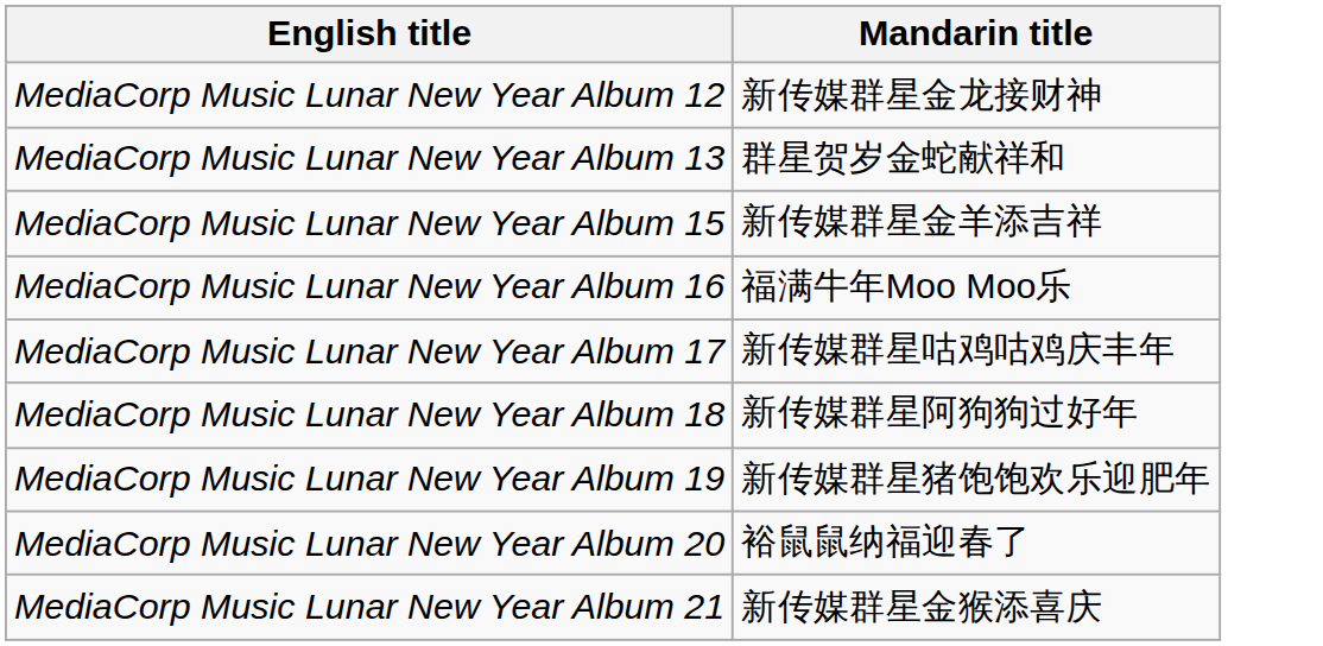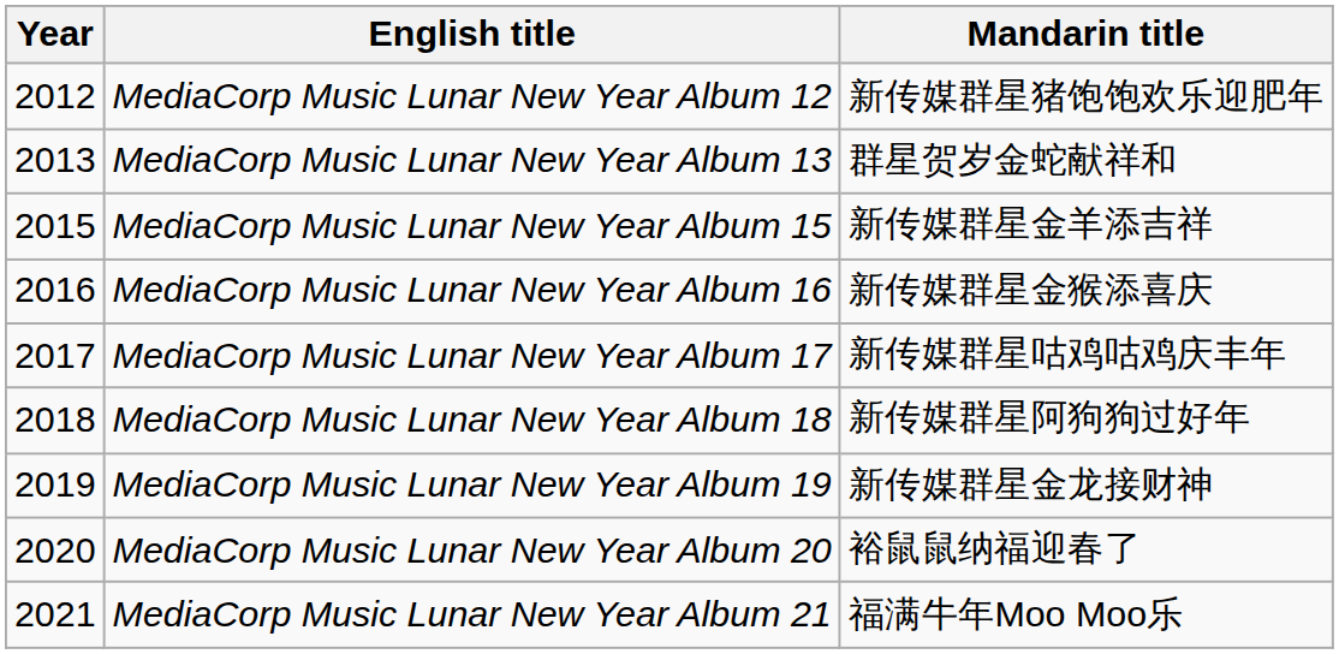+ column: Year | 2012 | 2013 | 2015 | 2016 | 2017 | 2018 | 2019 | 2020 | 2021
MediaCorp Music Lunar New Year Album 12 | Mandarin title: 新传媒群星金龙接财神 -> 新传媒群星猪饱饱欢乐迎肥年
MediaCorp Music Lunar New Year Album 16 | Mandarin title: 福满牛年Moo Moo乐 -> 新传媒群星金猴添喜庆
MediaCorp Music Lunar New Year Album 19 | Mandarin title: 新传媒群星猪饱饱欢乐迎肥年 -> 新传媒群星金龙接财神
MediaCorp Music Lunar New Year Album 21 | Mandarin title: 新传媒群星金猴添喜庆 -> 福满牛年Moo Moo乐
